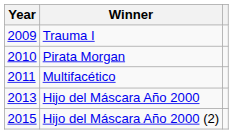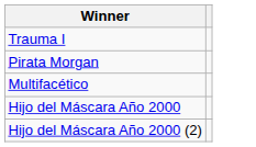- column: Year | 2009 | 2010 | 2011 | 2013 | 2015
